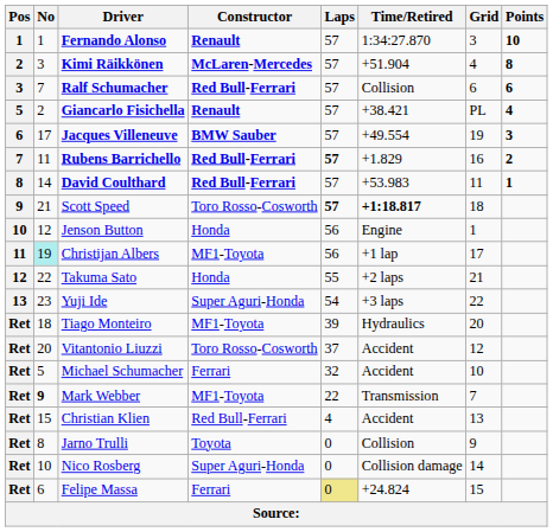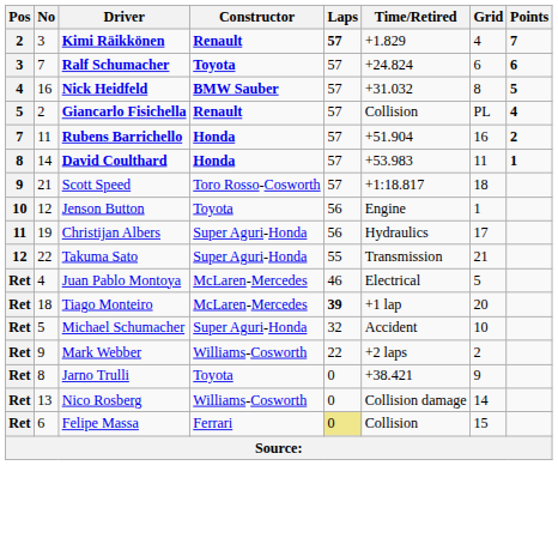- row: 1 | 1 | Fernando Alonso | Renault | 57 | 1:34:27.870 | 3 | 10
Kimi Räikkönen | Constructor: McLaren-Mercedes -> Renault
Kimi Räikkönen | Laps: normal -> bold
Kimi Räikkönen | Time/Retired: +51.904 -> +1.829
Kimi Räikkönen | Points: 8 -> 7
Ralf Schumacher | Constructor: Red Bull-Ferrari -> Toyota
Ralf Schumacher | Time/Retired: Collision -> +24.824
+ row: 4 | 16 | Nick Heidfeld | BMW Sauber | 57 | +31.032 | 8 | 5
Giancarlo Fisichella | Time/Retired: +38.421 -> Collision
- row: 6 | 17 | Jacques Villeneuve | BMW Sauber | 57 | +49.554 | 19 | 3
Rubens Barrichello | Constructor: Red Bull-Ferrari -> Honda
Rubens Barrichello | Laps: bold -> normal
Rubens Barrichello | Time/Retired: +1.829 -> +51.904
David Coulthard | Constructor: Red Bull-Ferrari -> Honda
Scott Speed | Laps: bold -> normal
Scott Speed | Time/Retired: bold -> normal
Jenson Button | Constructor: Honda -> Toyota
Christijan Albers | No: paleturquoise background -> no background
Christijan Albers | Constructor: MF1-Toyota -> Super Aguri-Honda
Christijan Albers | Time/Retired: +1 lap -> Hydraulics
Takuma Sato | Constructor: Honda -> Super Aguri-Honda
Takuma Sato | Time/Retired: +2 laps -> Transmission
- row: 13 | 23 | Yuji Ide | Super Aguri-Honda | 54 | +3 laps | 22
+ row: Ret | 4 | Juan Pablo Montoya | McLaren-Mercedes | 46 | Electrical | 5
Tiago Monteiro | Constructor: MF1-Toyota -> McLaren-Mercedes
Tiago Monteiro | Laps: normal -> bold
Tiago Monteiro | Time/Retired: Hydraulics -> +1 lap
- row: Ret | 20 | Vitantonio Liuzzi | Toro Rosso-Cosworth | 37 | Accident | 12
Michael Schumacher | Constructor: Ferrari -> Super Aguri-Honda
Mark Webber | No: bold -> normal
Mark Webber | Constructor: MF1-Toyota -> Williams-Cosworth
Mark Webber | Time/Retired: Transmission -> +2 laps
Mark Webber | Grid: 7 -> 2
- row: Ret | 15 | Christian Klien | Red Bull-Ferrari | 4 | Accident | 13
Jarno Trulli | Time/Retired: Collision -> +38.421
Nico Rosberg | No: 10 -> 13
Nico Rosberg | Constructor: Super Aguri-Honda -> Williams-Cosworth
Felipe Massa | Time/Retired: +24.824 -> Collision
